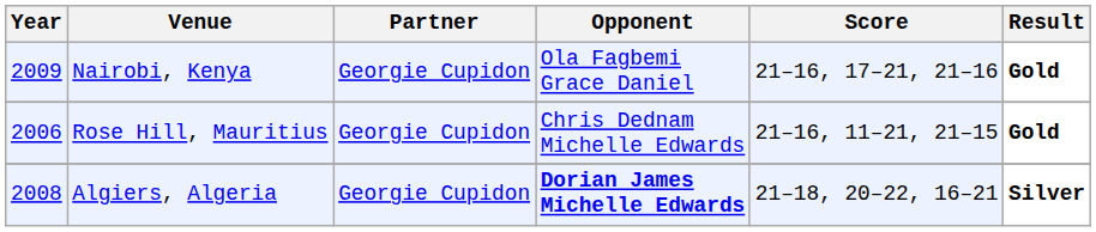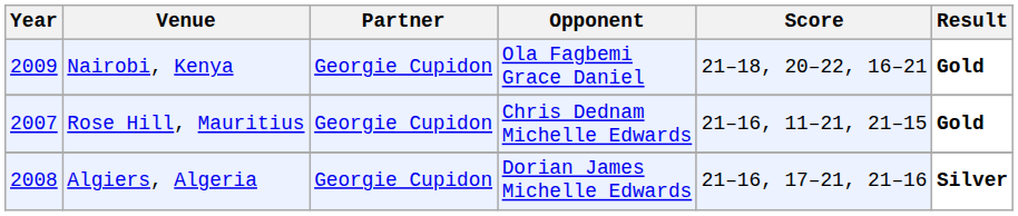Nairobi, Kenya | Score: 21–16, 17–21, 21–16 -> 21–18, 20–22, 16–21
Rose Hill, Mauritius | Year: 2006 -> 2007
Algiers, Algeria | Opponent: bold -> normal
Algiers, Algeria | Score: 21–18, 20–22, 16–21 -> 21–16, 17–21, 21–16
